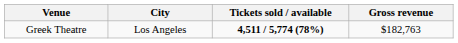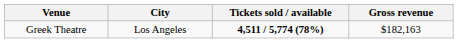Greek Theatre | Gross revenue: $182,763 -> $182,163
